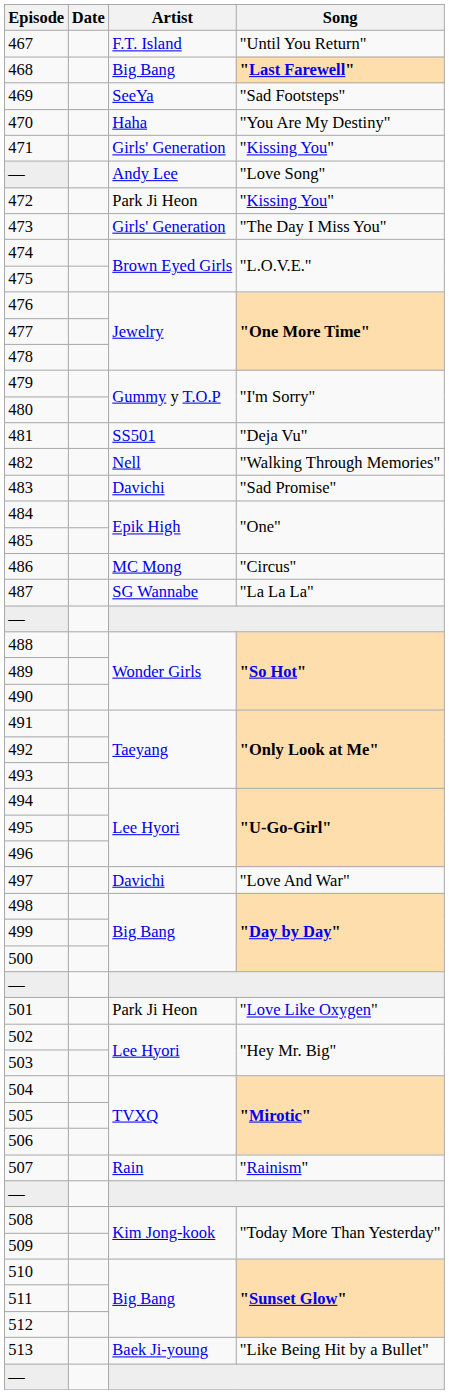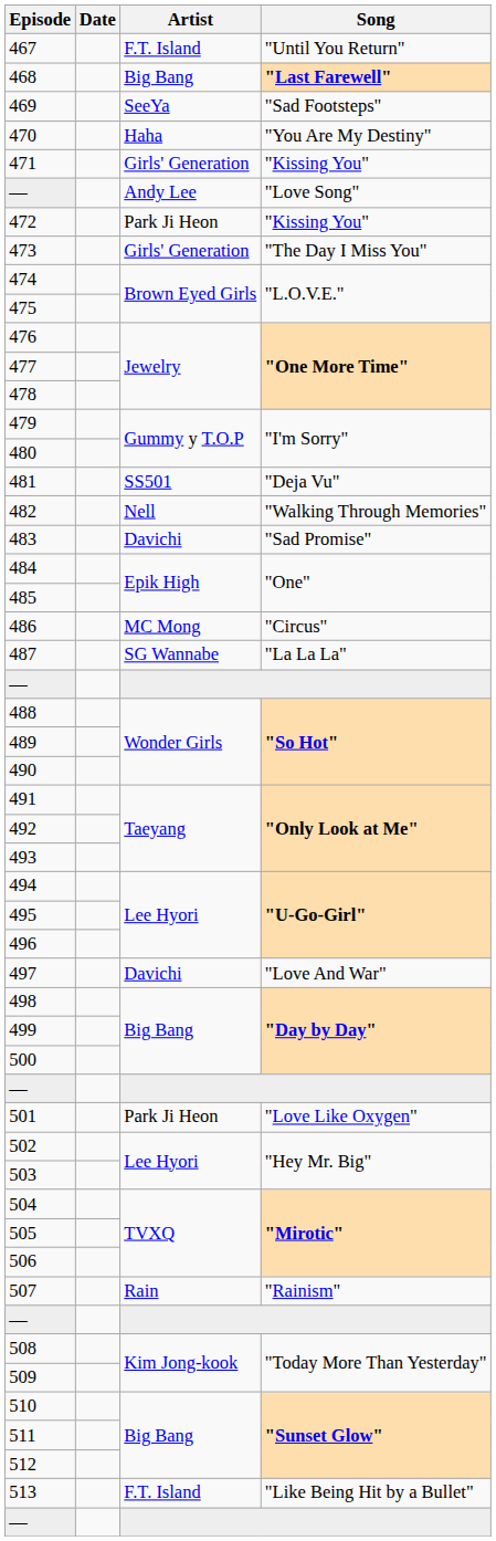513 | Artist: Baek Ji-young -> F.T. Island
